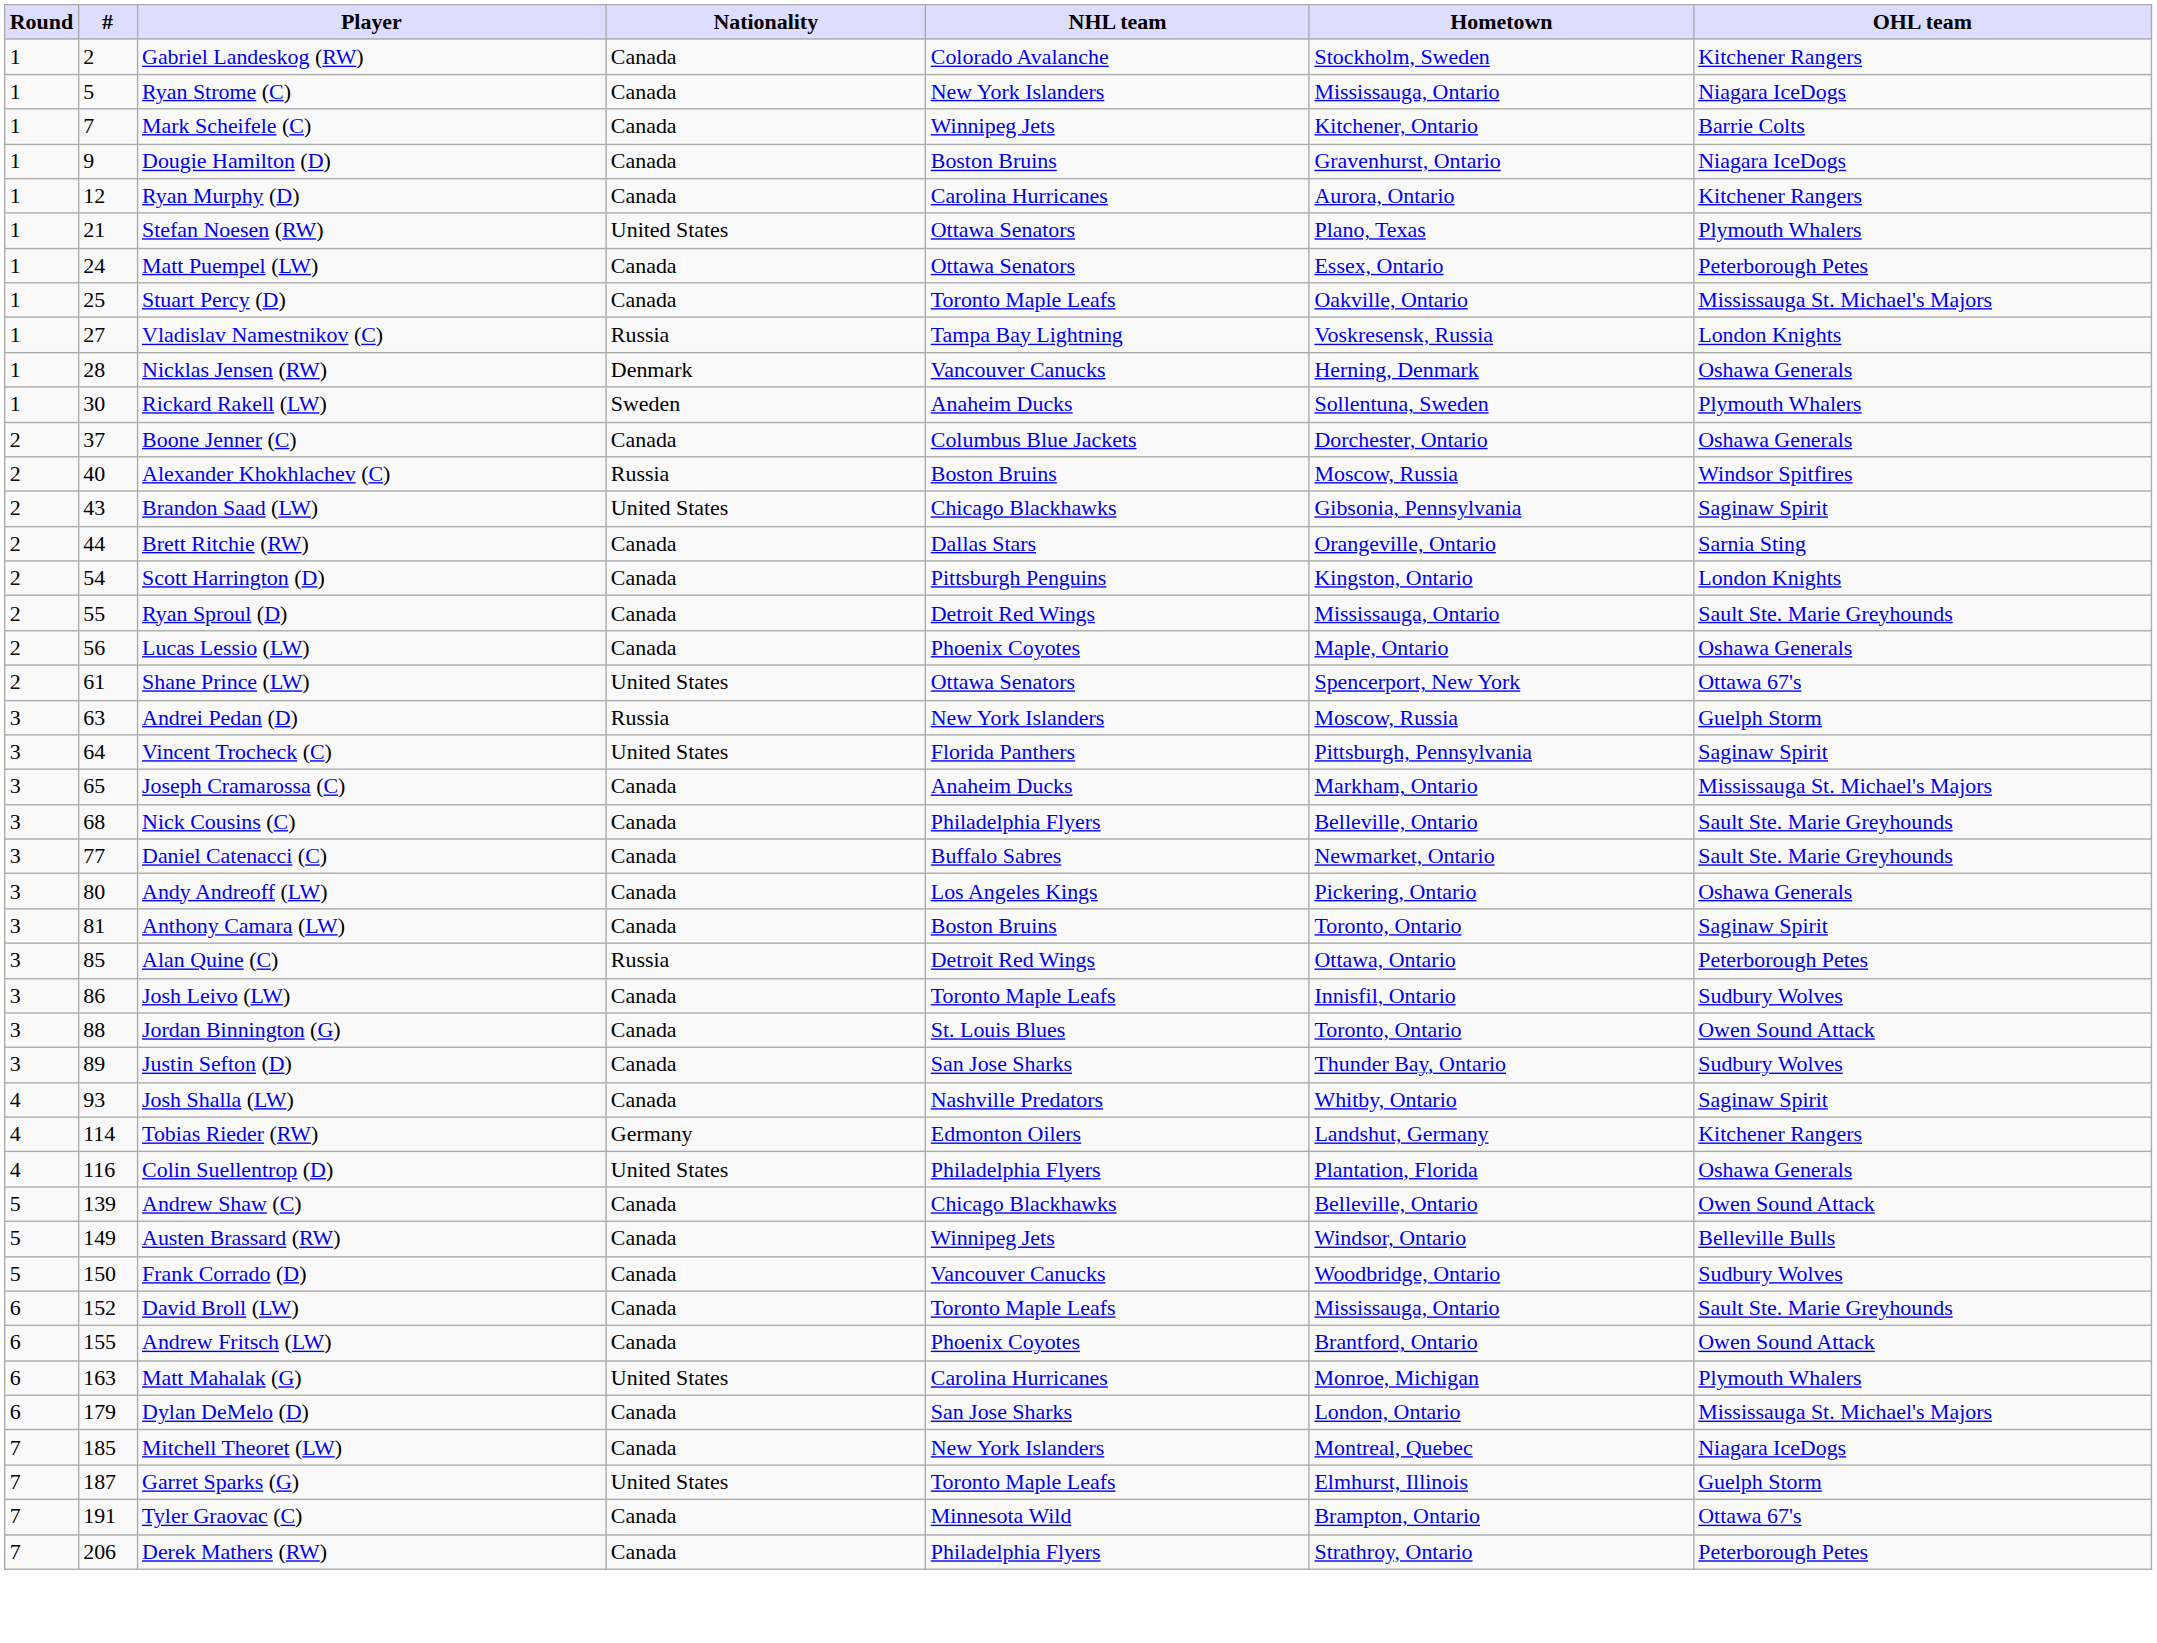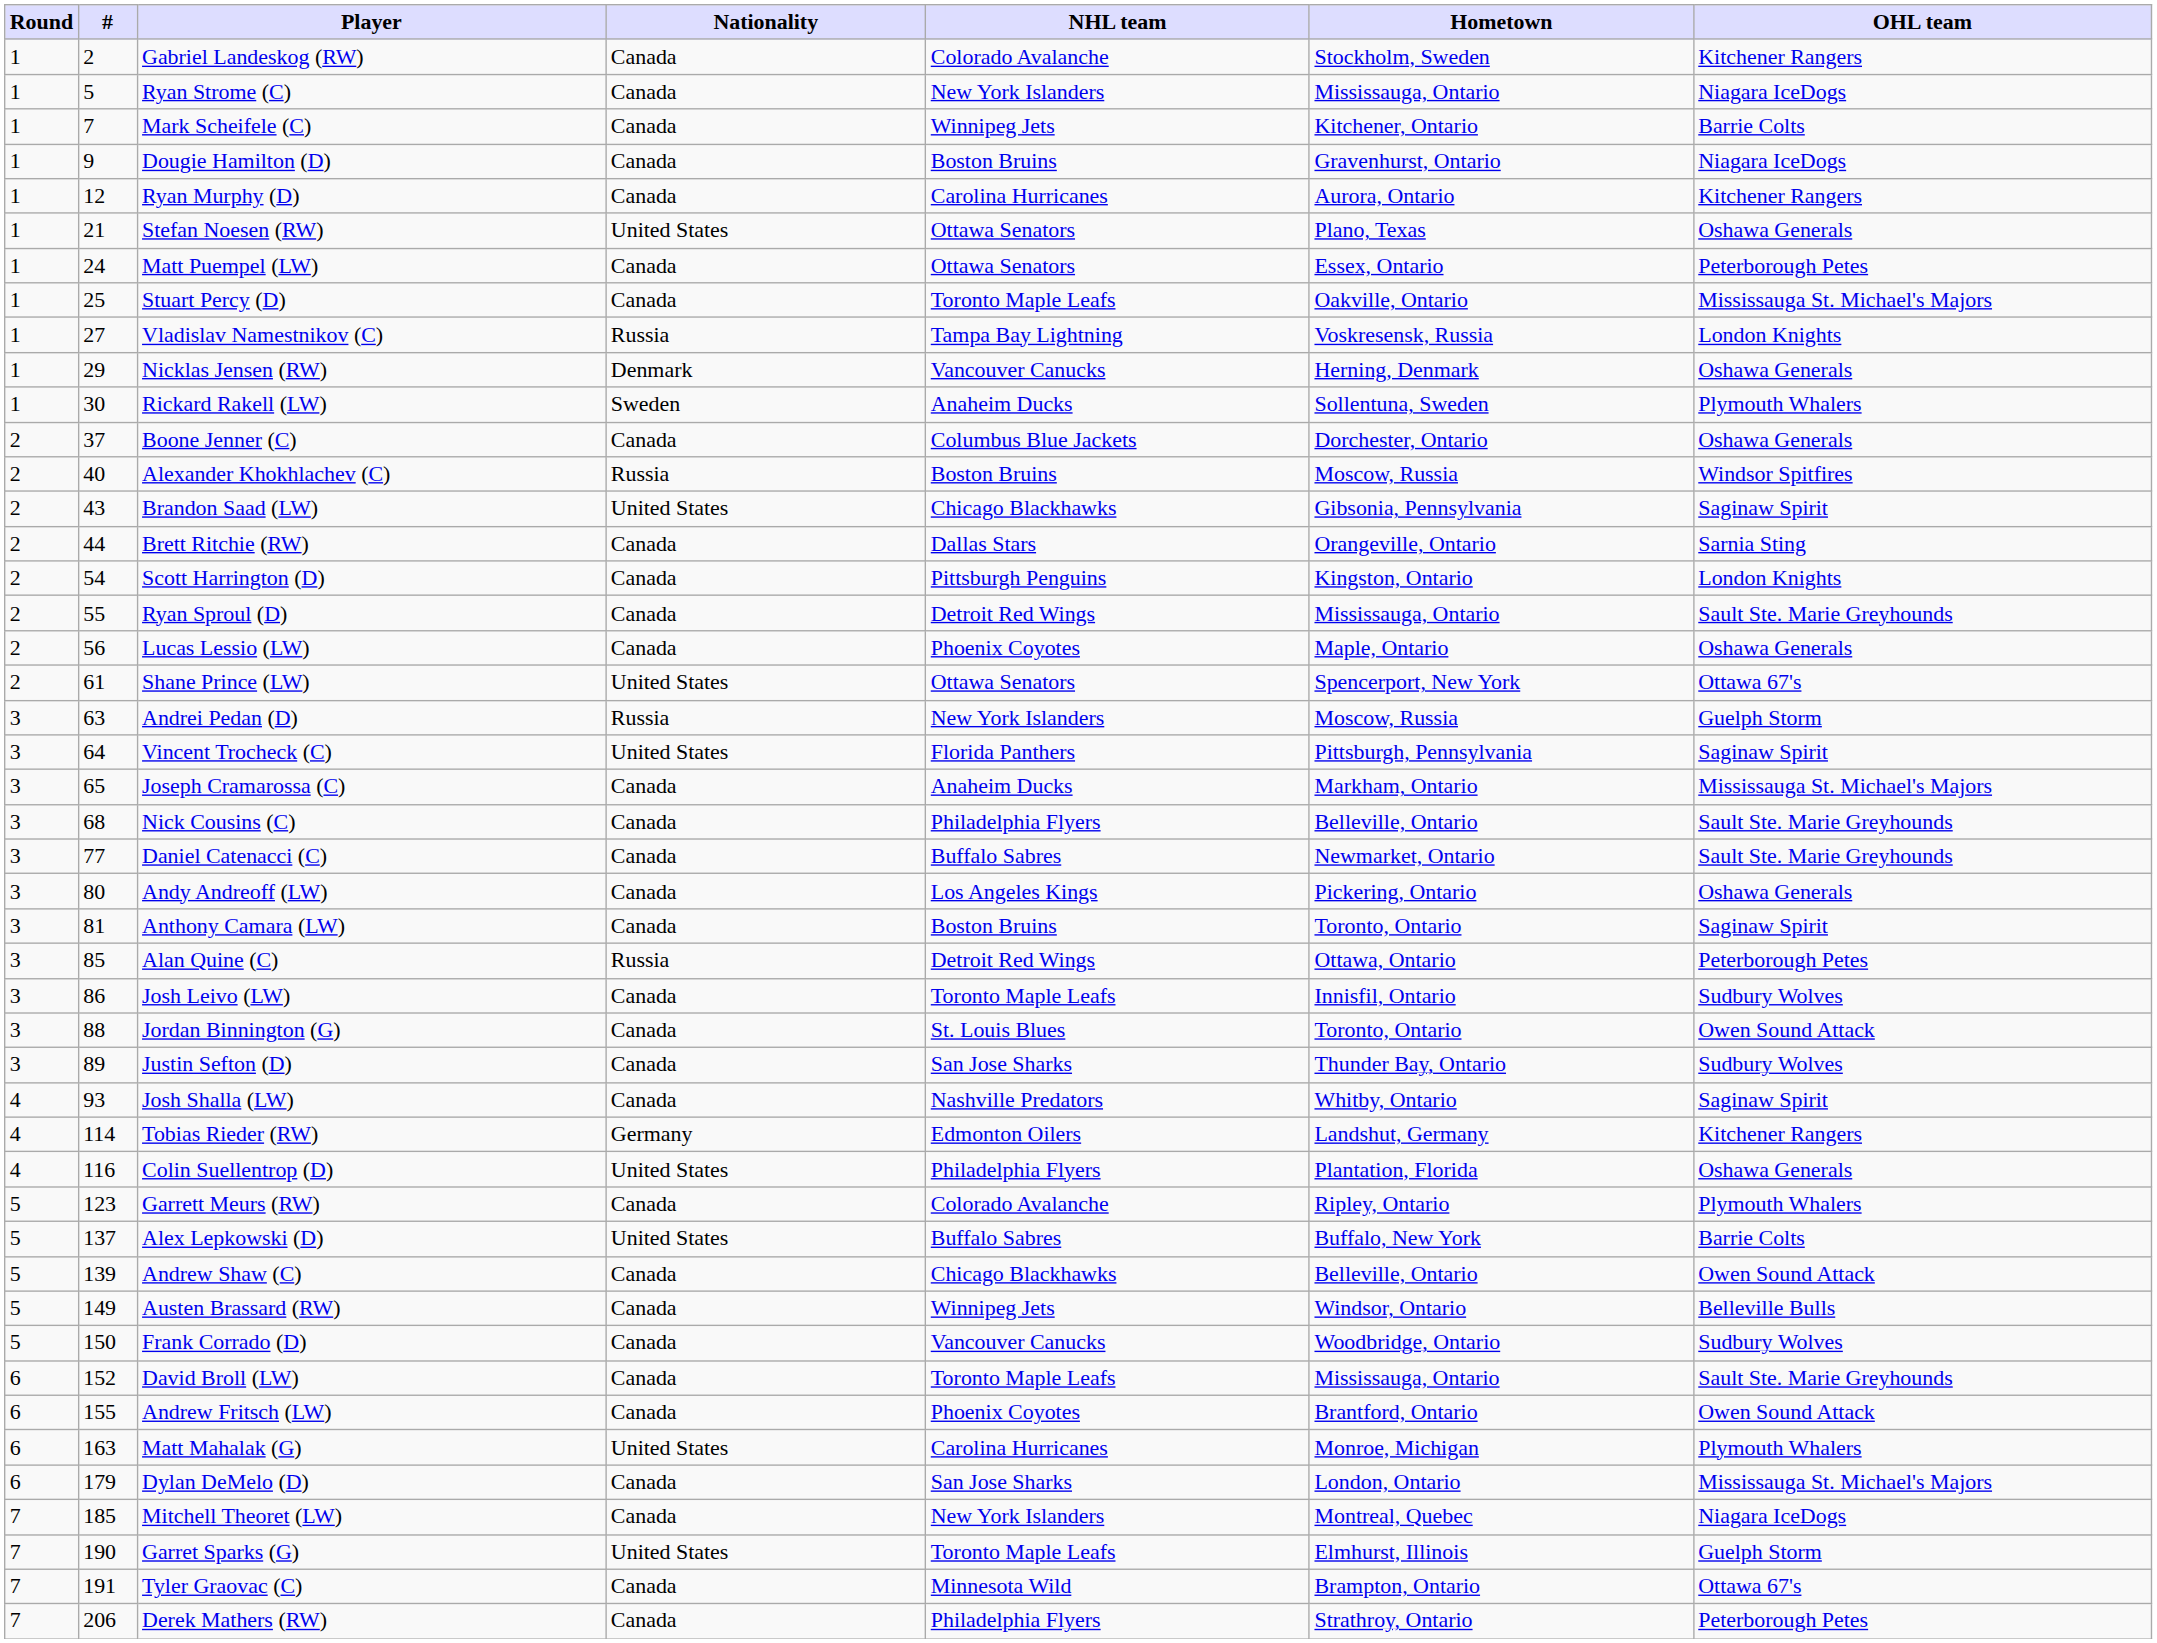Stefan Noesen (RW) | OHL team: Plymouth Whalers -> Oshawa Generals
Nicklas Jensen (RW) | #: 28 -> 29
+ row: 5 | 123 | Garrett Meurs (RW) | Canada | Colorado Avalanche | Ripley, Ontario | Plymouth Whalers
+ row: 5 | 137 | Alex Lepkowski (D) | United States | Buffalo Sabres | Buffalo, New York | Barrie Colts
Garret Sparks (G) | #: 187 -> 190
